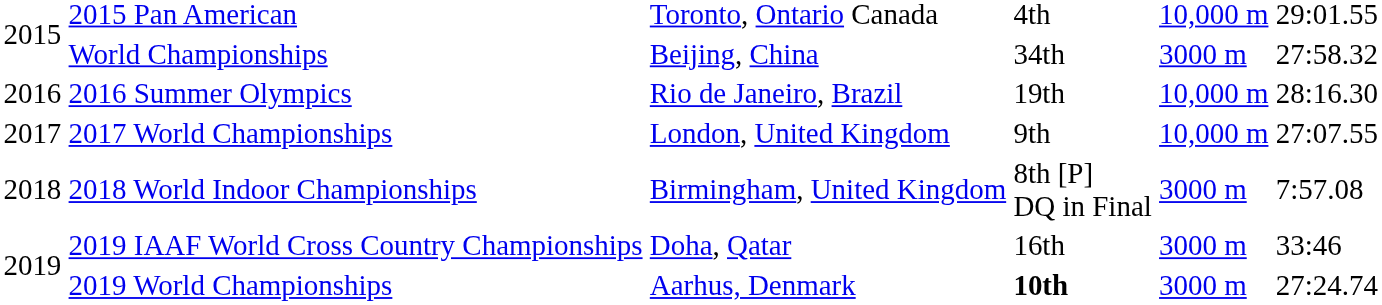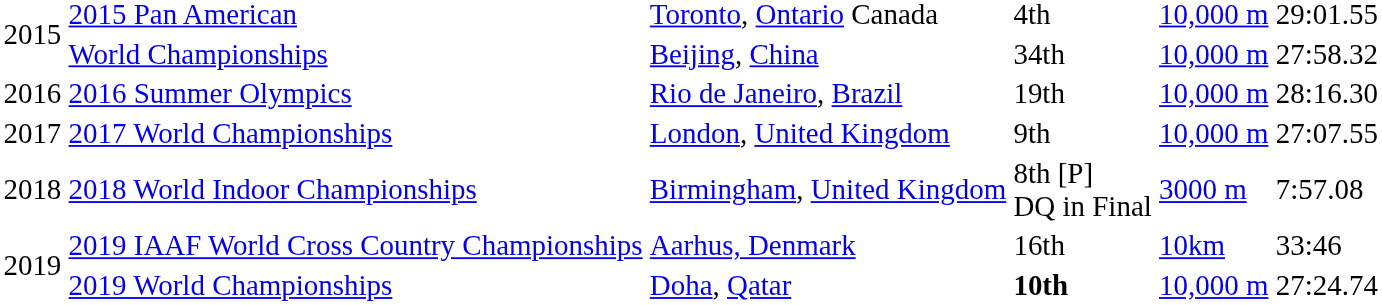World Championships | column 5: 3000 m -> 10,000 m
2019 IAAF World Cross Country Championships | column 3: Doha, Qatar -> Aarhus, Denmark
2019 IAAF World Cross Country Championships | column 5: 3000 m -> 10km
2019 World Championships | column 3: Aarhus, Denmark -> Doha, Qatar
2019 World Championships | column 5: 3000 m -> 10,000 m
